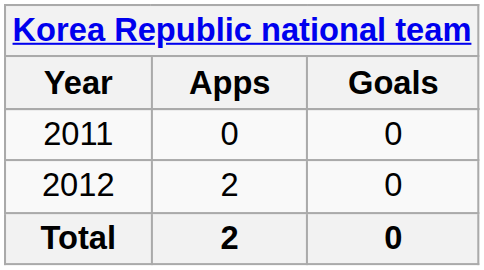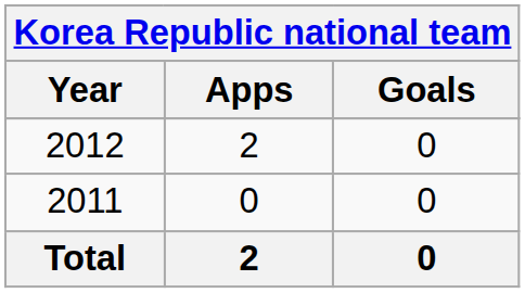rows swapped: 2011 <-> 2012
